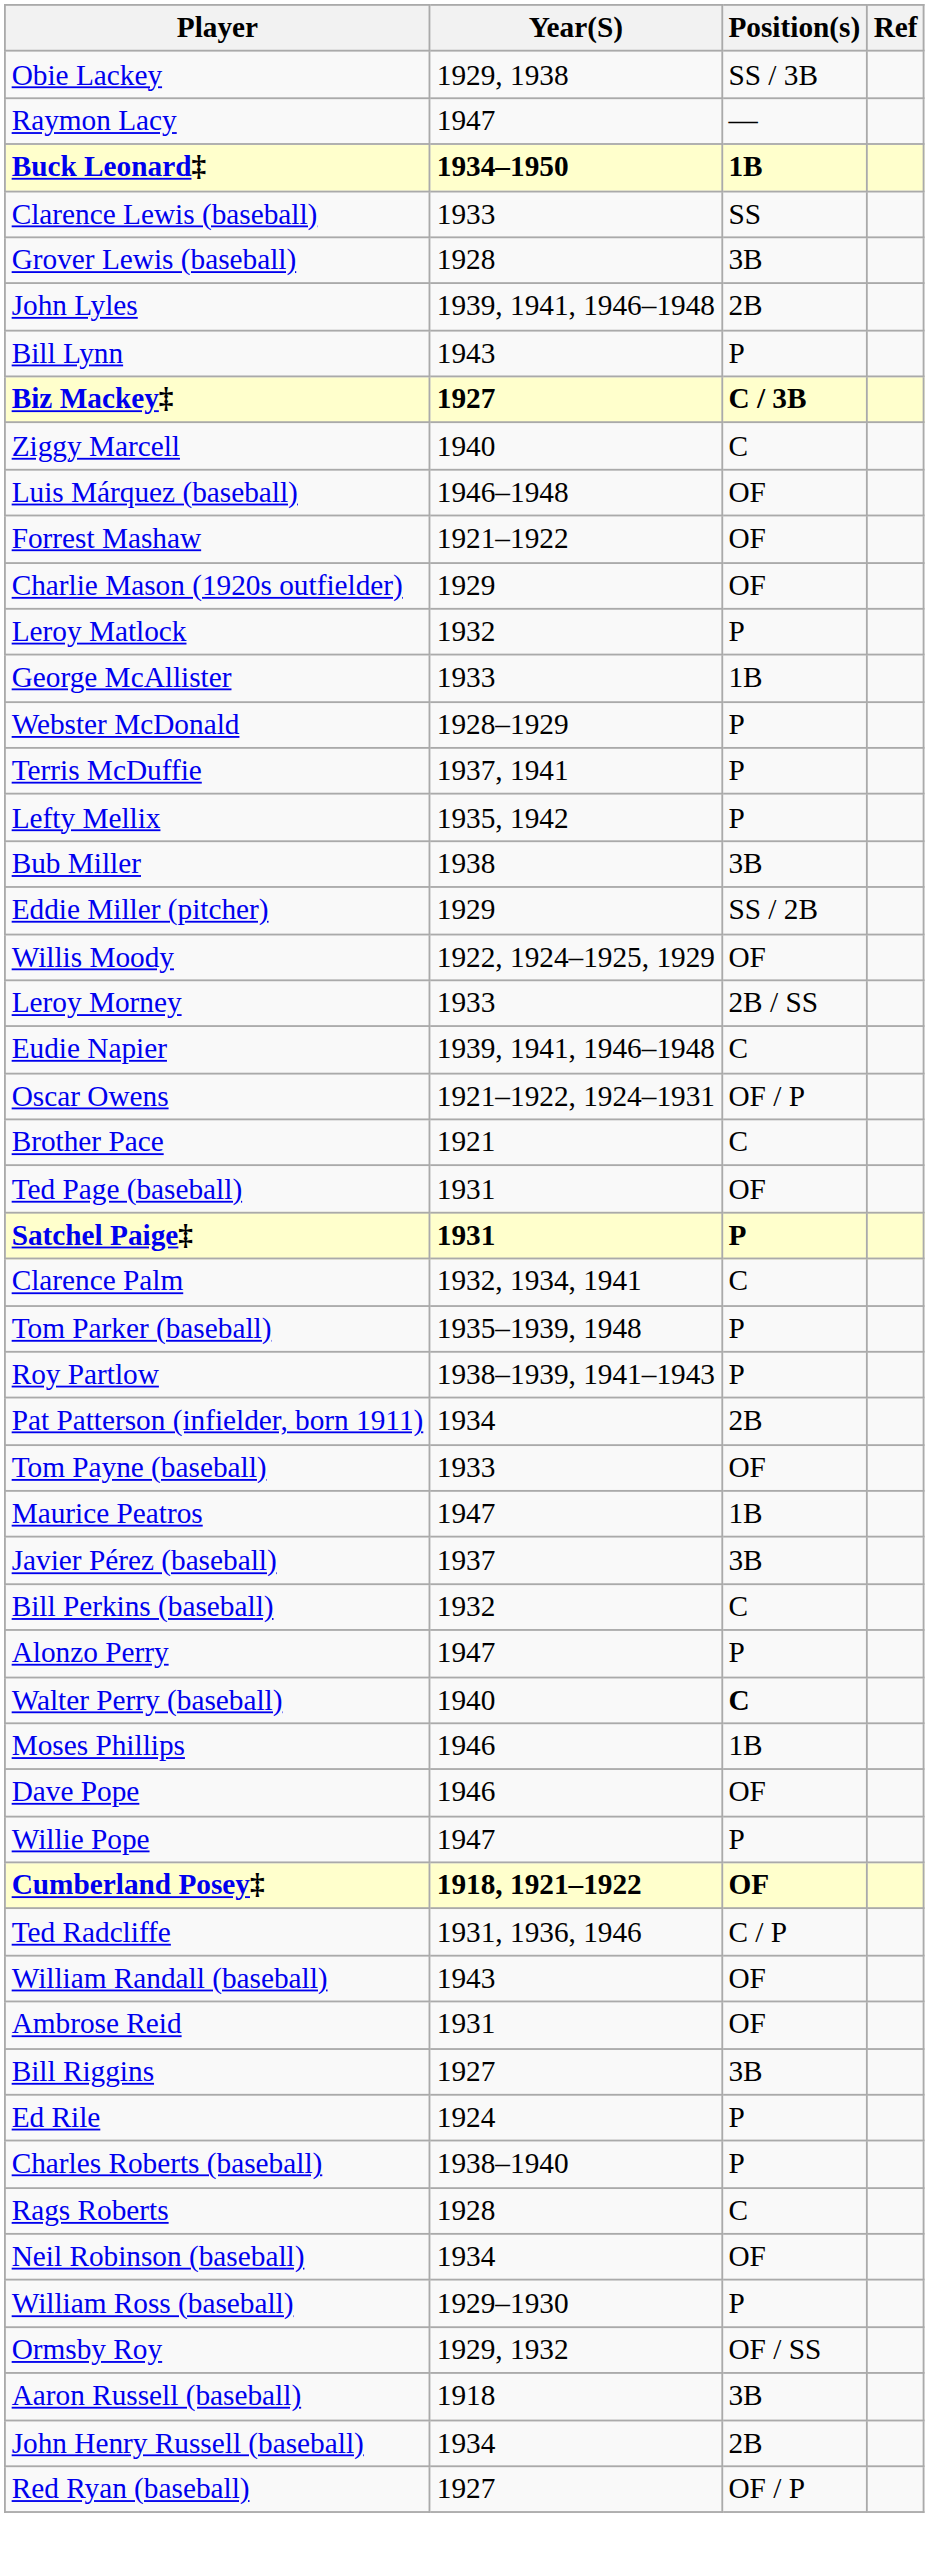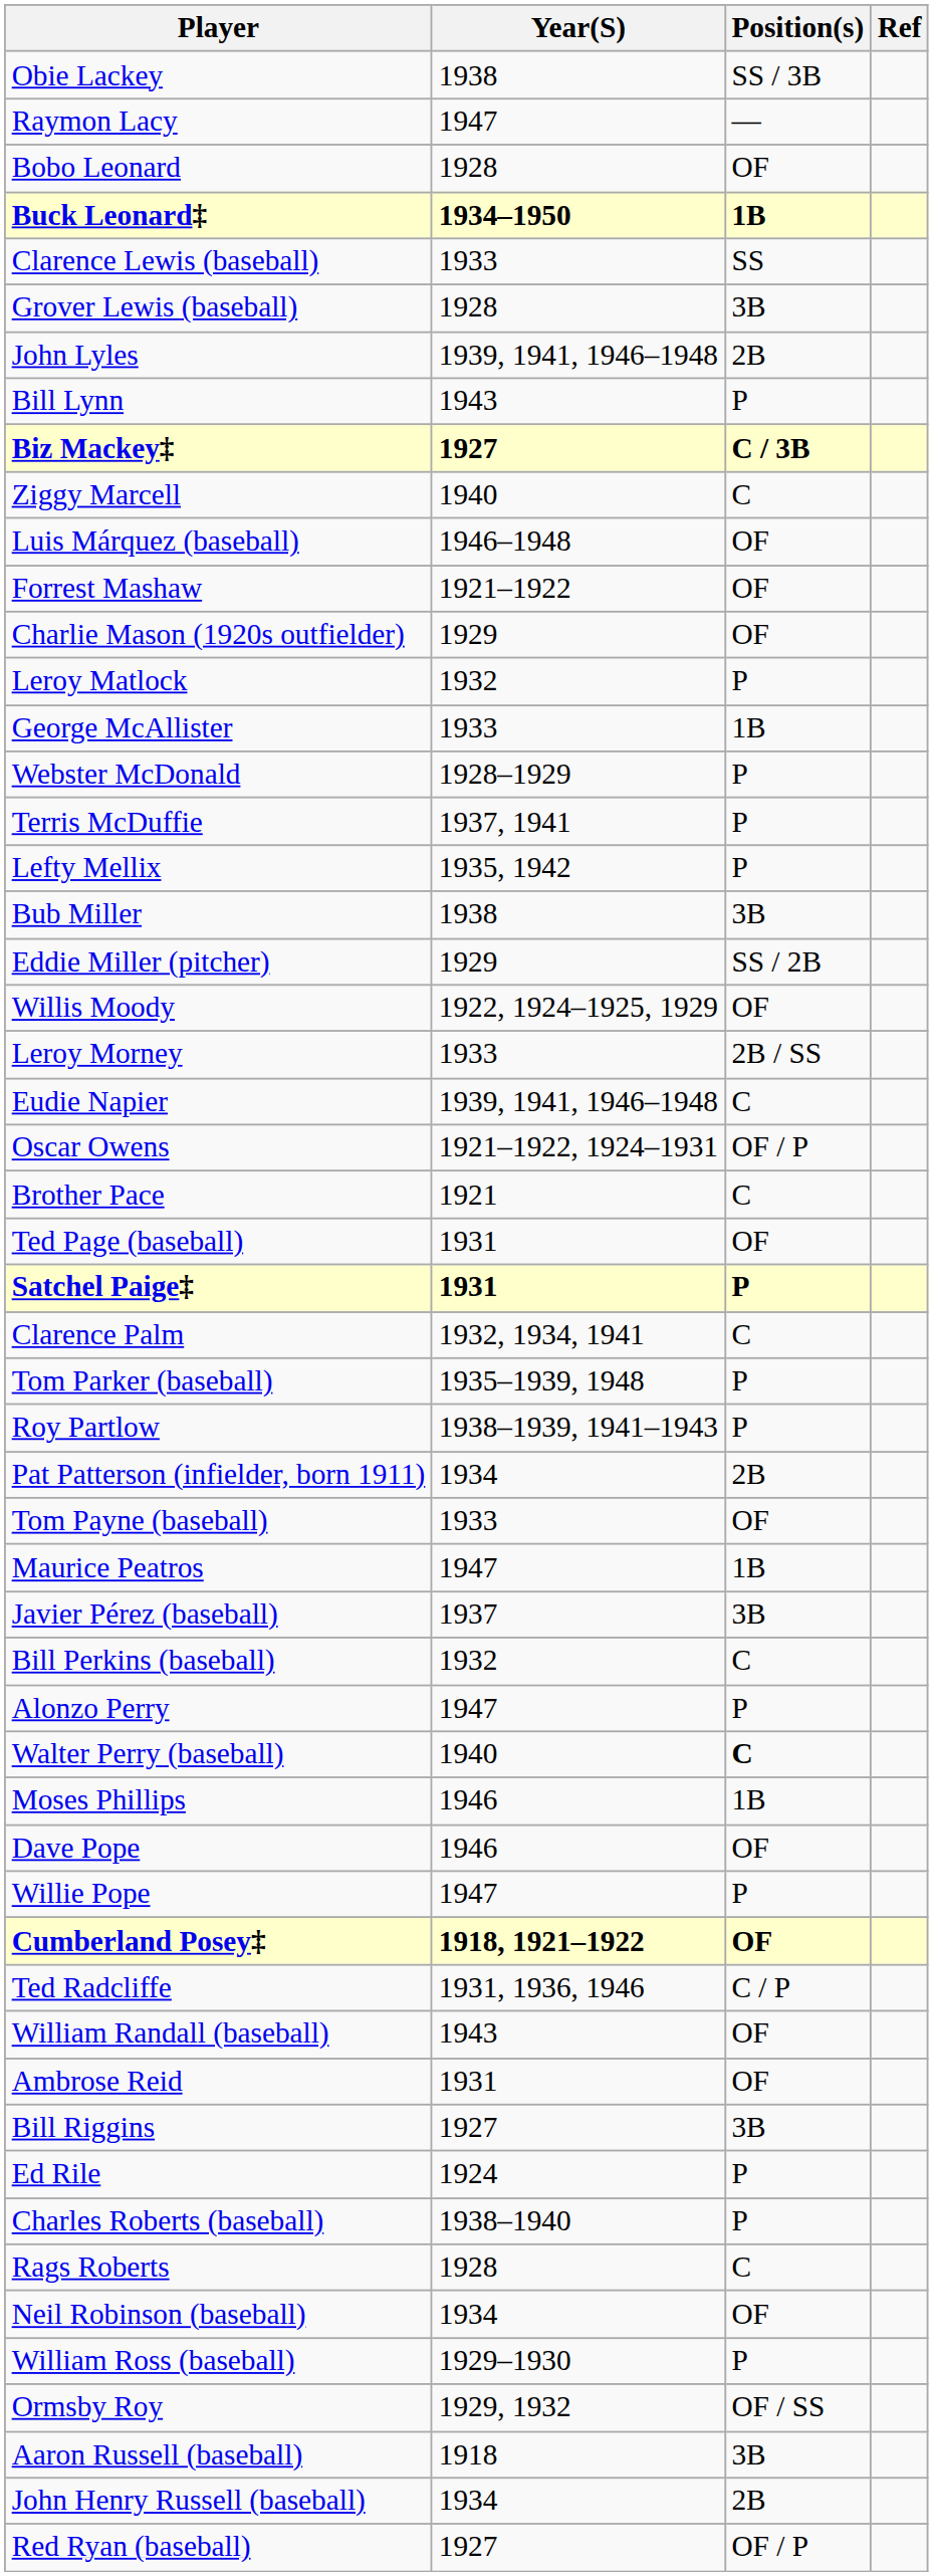Obie Lackey | Year(S): 1929, 1938 -> 1938
+ row: Bobo Leonard | 1928 | OF
